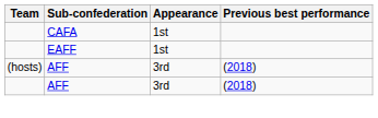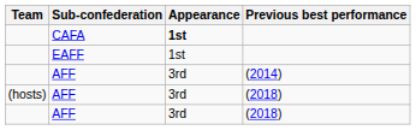CAFA | Appearance: normal -> bold
+ row: AFF | 3rd | (2014)
